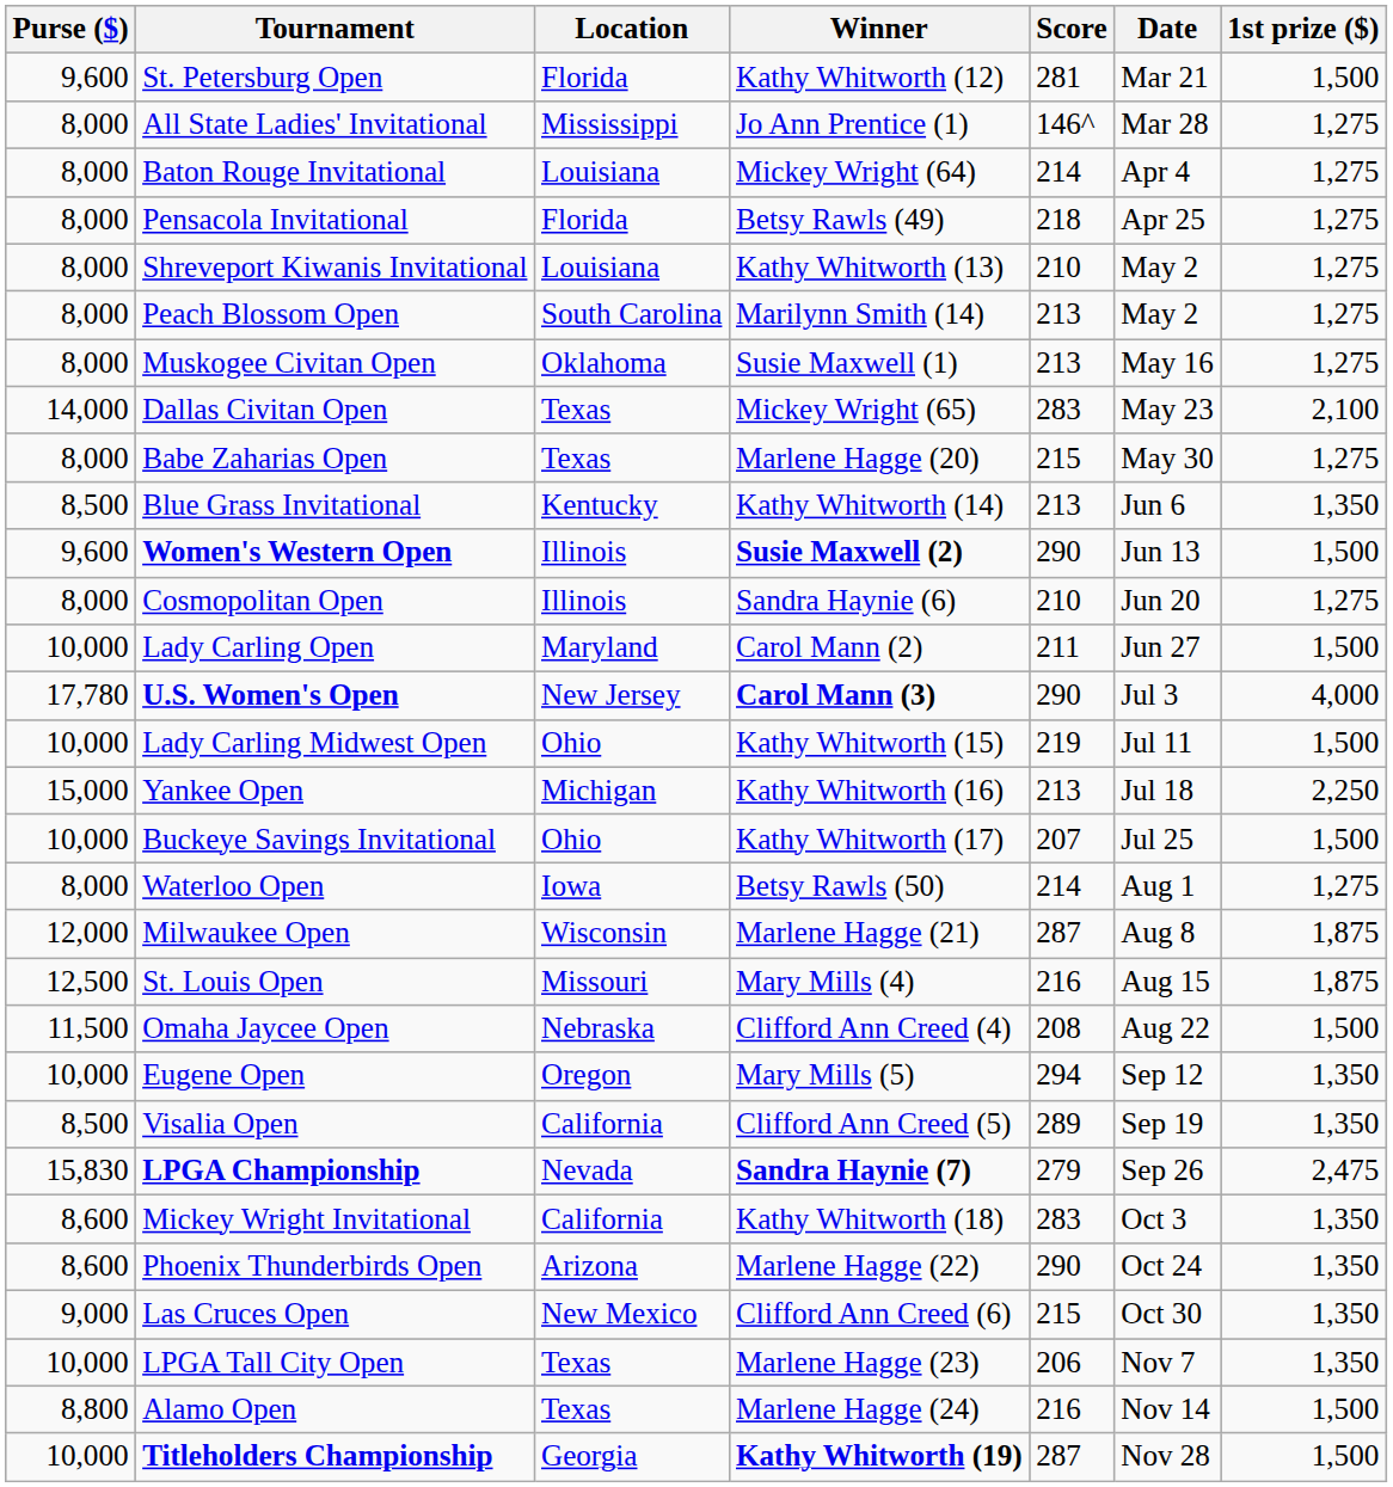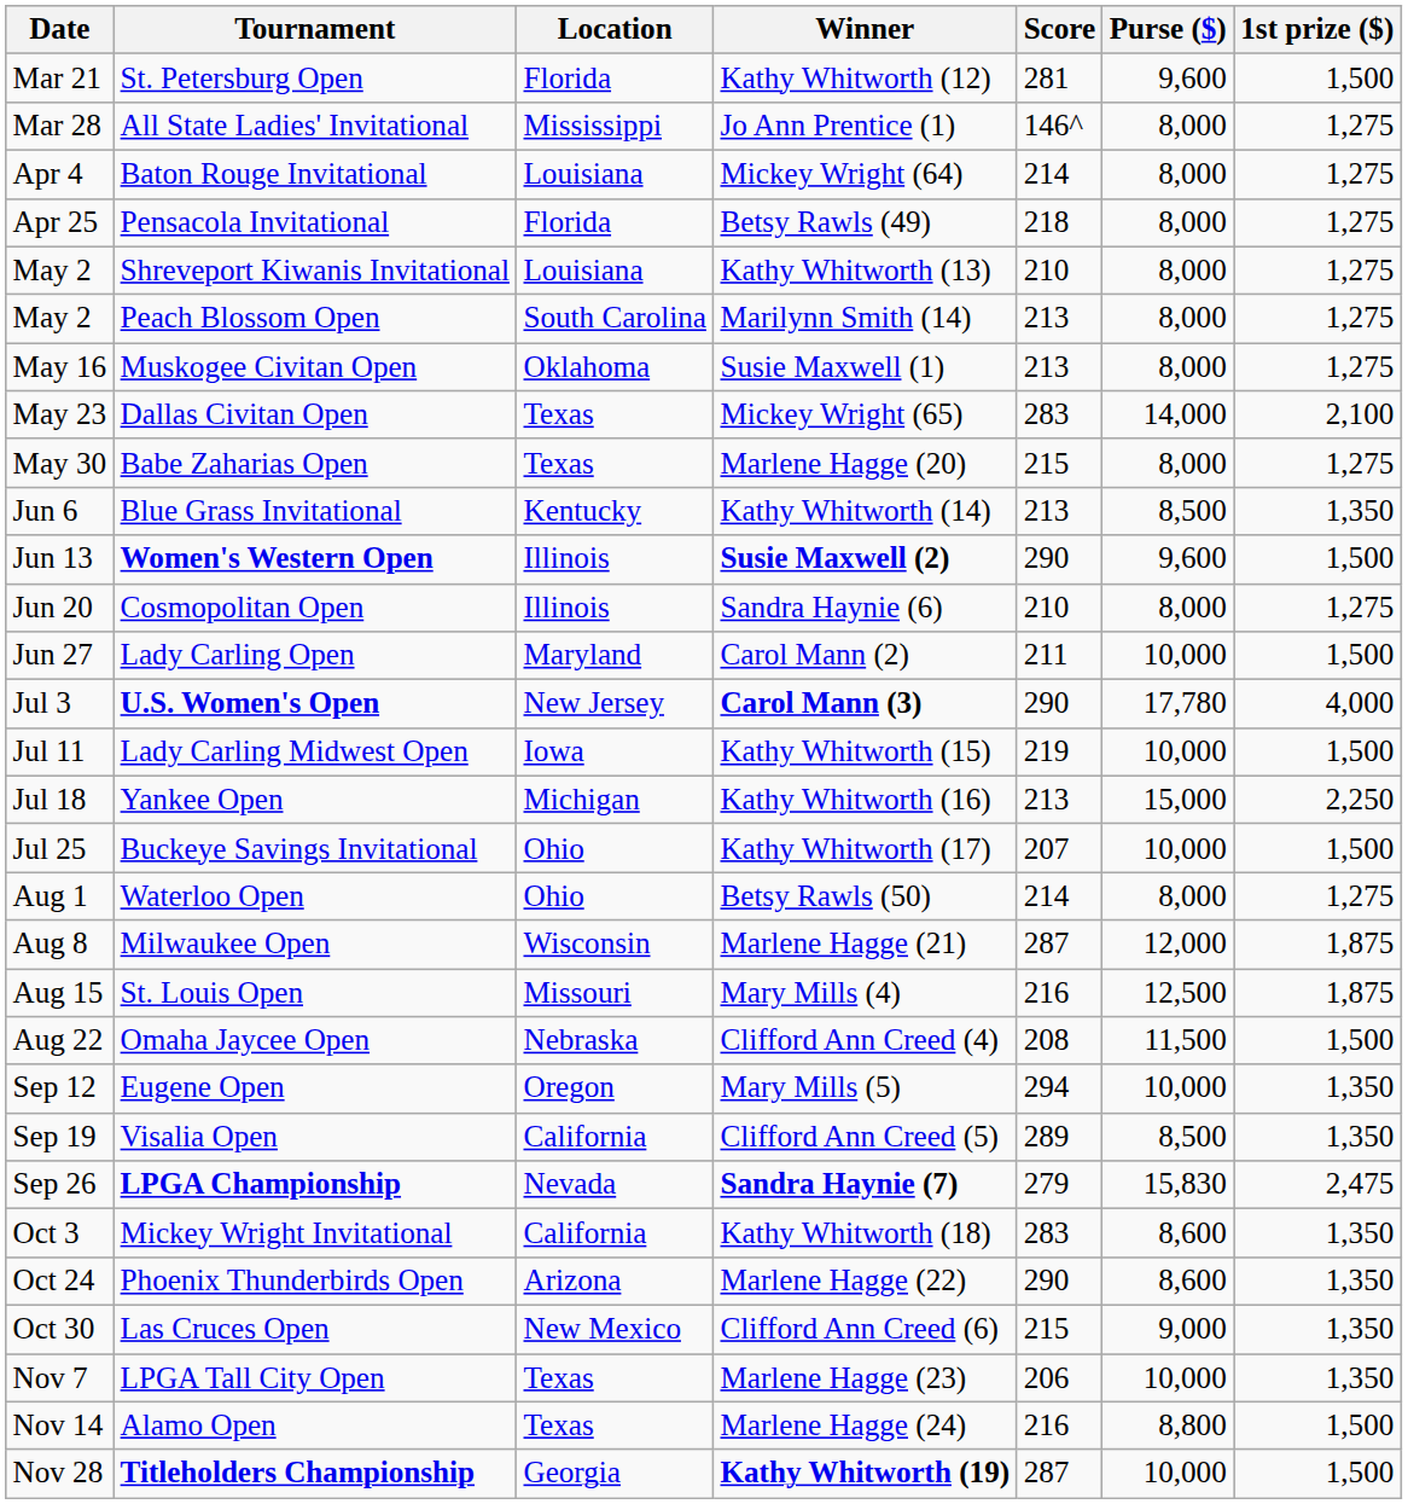columns swapped: Date <-> Purse ($)
Lady Carling Midwest Open | Location: Ohio -> Iowa
Waterloo Open | Location: Iowa -> Ohio
